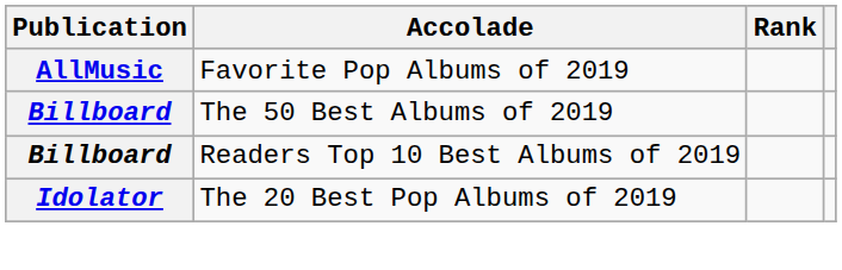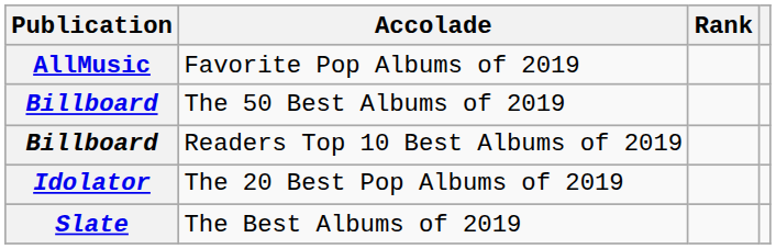+ row: Slate | The Best Albums of 2019
